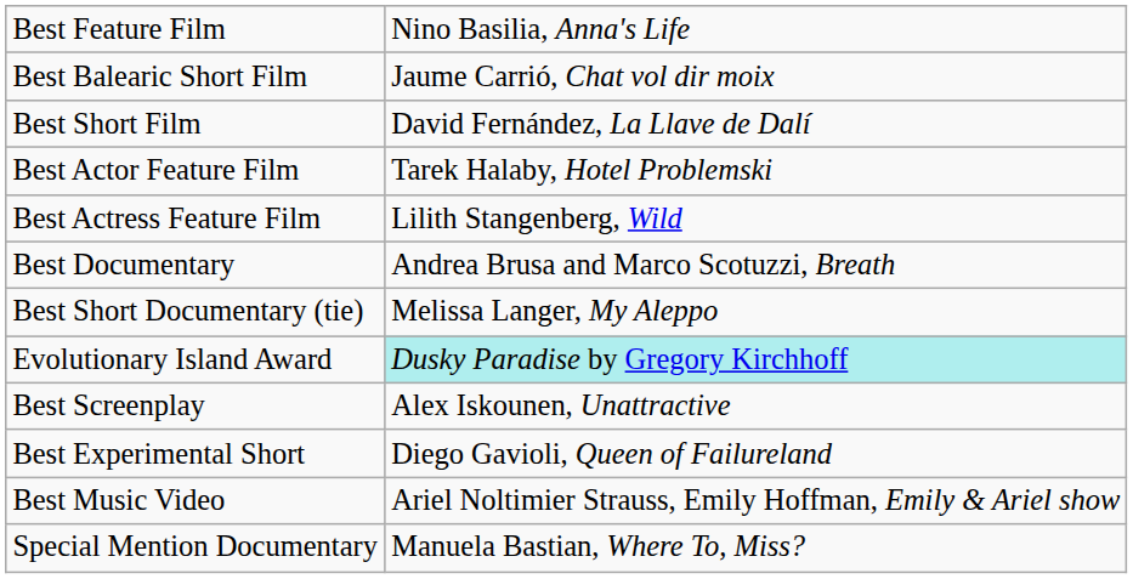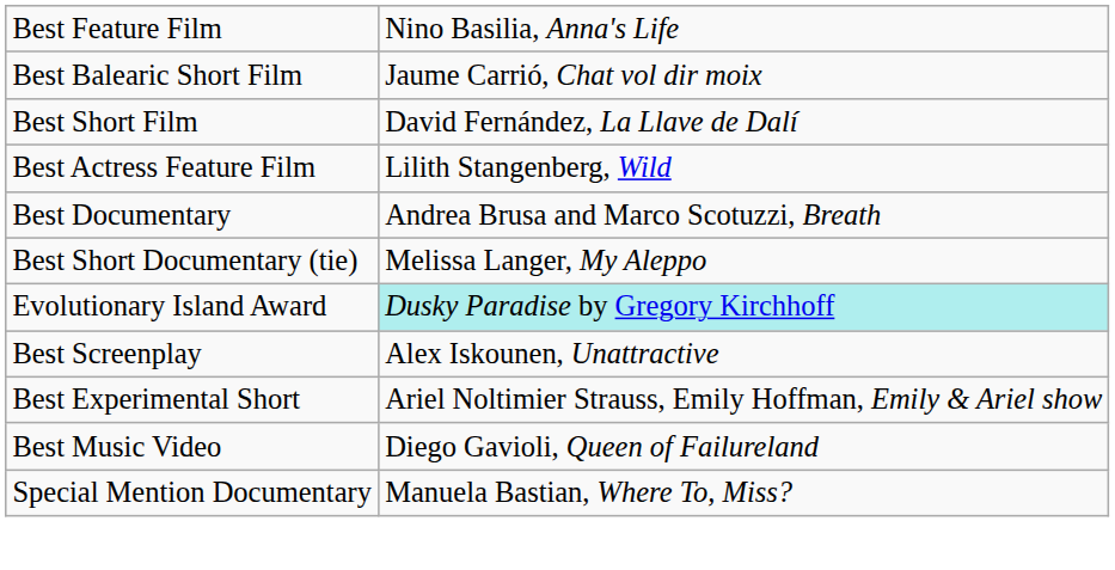- row: Best Actor Feature Film | Tarek Halaby, Hotel Problemski
Best Experimental Short | column 2: Diego Gavioli, Queen of Failureland -> Ariel Noltimier Strauss, Emily Hoffman, Emily & Ariel show
Best Music Video | column 2: Ariel Noltimier Strauss, Emily Hoffman, Emily & Ariel show -> Diego Gavioli, Queen of Failureland
